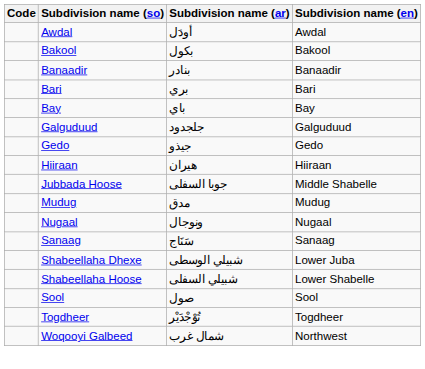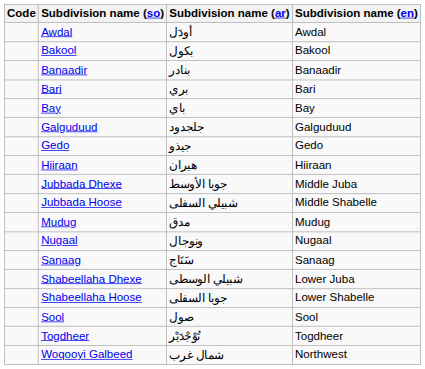+ row: Jubbada Dhexe | جوبا الأوسط | Middle Juba
Jubbada Hoose | Subdivision name (ar): جوبا السفلى -> شبيلي السفلى
Shabeellaha Hoose | Subdivision name (ar): شبيلي السفلى -> جوبا السفلى
